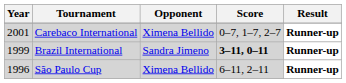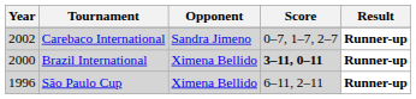Carebaco International | Year: 2001 -> 2002
Carebaco International | Opponent: Ximena Bellido -> Sandra Jimeno
Brazil International | Year: 1999 -> 2000
Brazil International | Opponent: Sandra Jimeno -> Ximena Bellido
